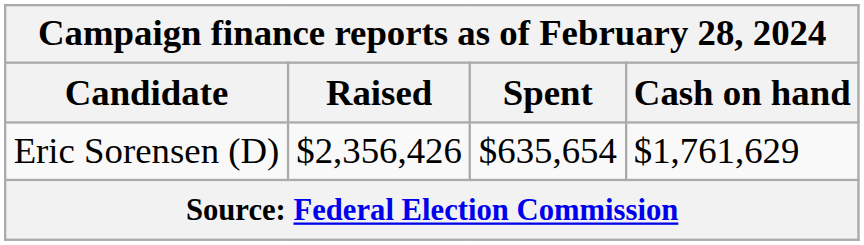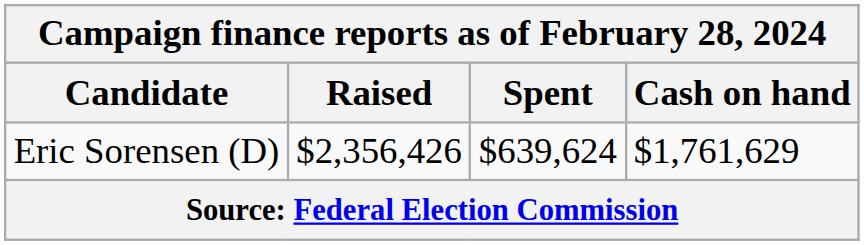Eric Sorensen (D) | Spent: $635,654 -> $639,624
